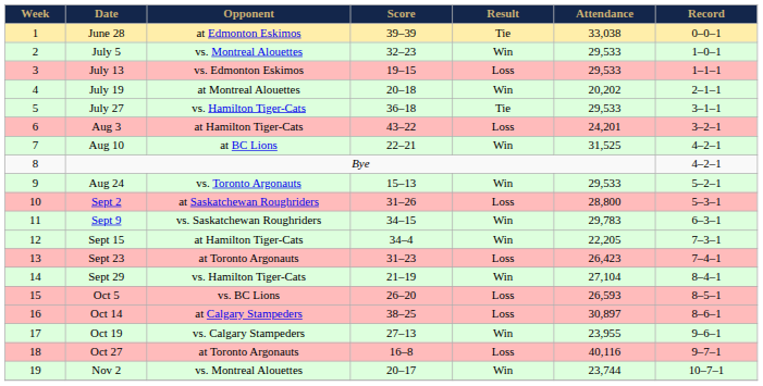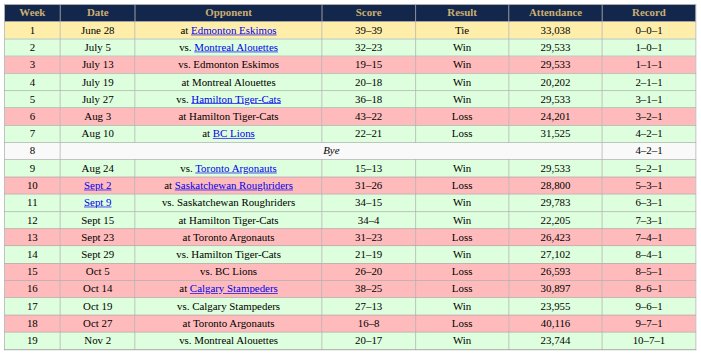July 13 | Result: Loss -> Win
July 27 | Result: Tie -> Win
Aug 10 | Result: Win -> Loss
Sept 29 | Attendance: 27,104 -> 27,102
